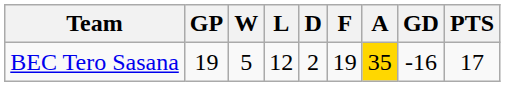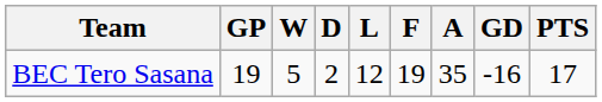columns swapped: D <-> L
BEC Tero Sasana | A: gold background -> no background
